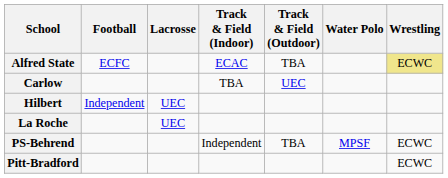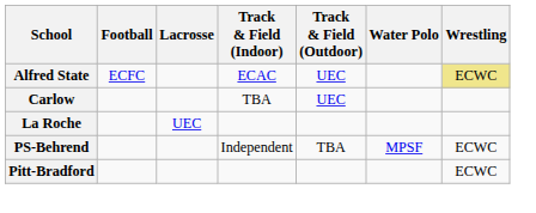Alfred State | Track & Field (Outdoor): TBA -> UEC
- row: Hilbert | Independent | UEC
